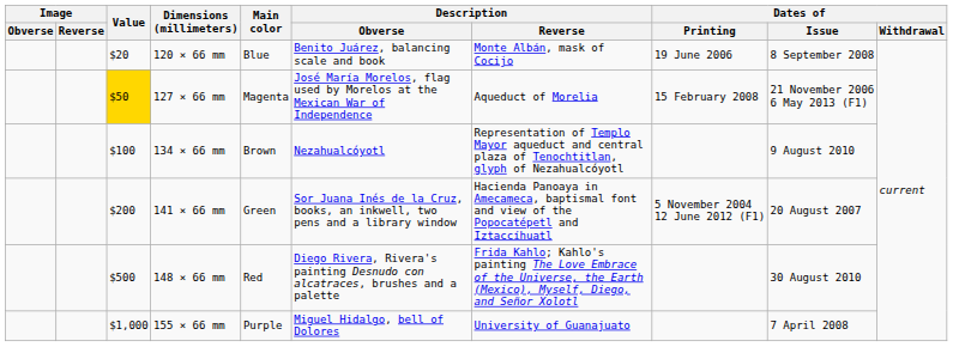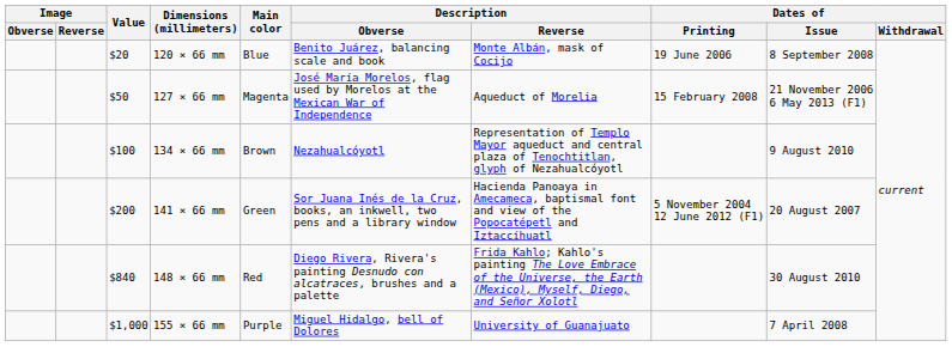127 × 66 mm | Value: gold background -> no background
148 × 66 mm | Value: $500 -> $840
